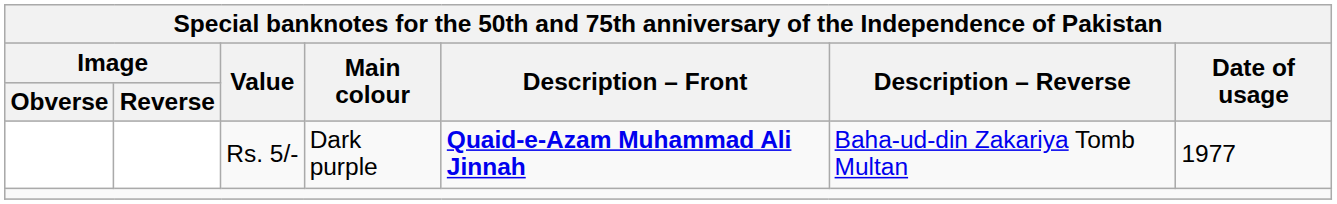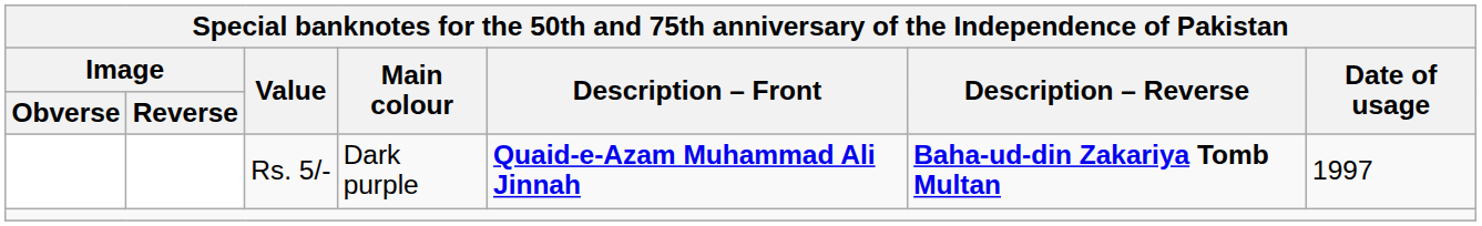Rs. 5/- | Description – Reverse: normal -> bold
Rs. 5/- | Date of usage: 1977 -> 1997
